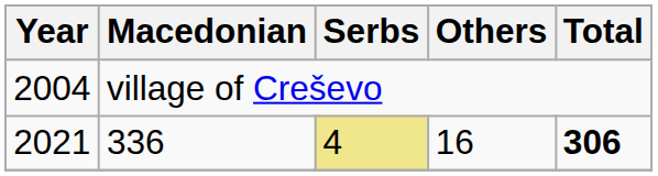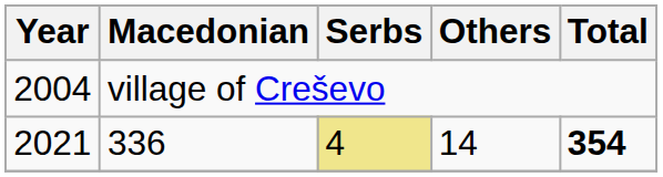336 | Others: 16 -> 14
336 | Total: 306 -> 354
